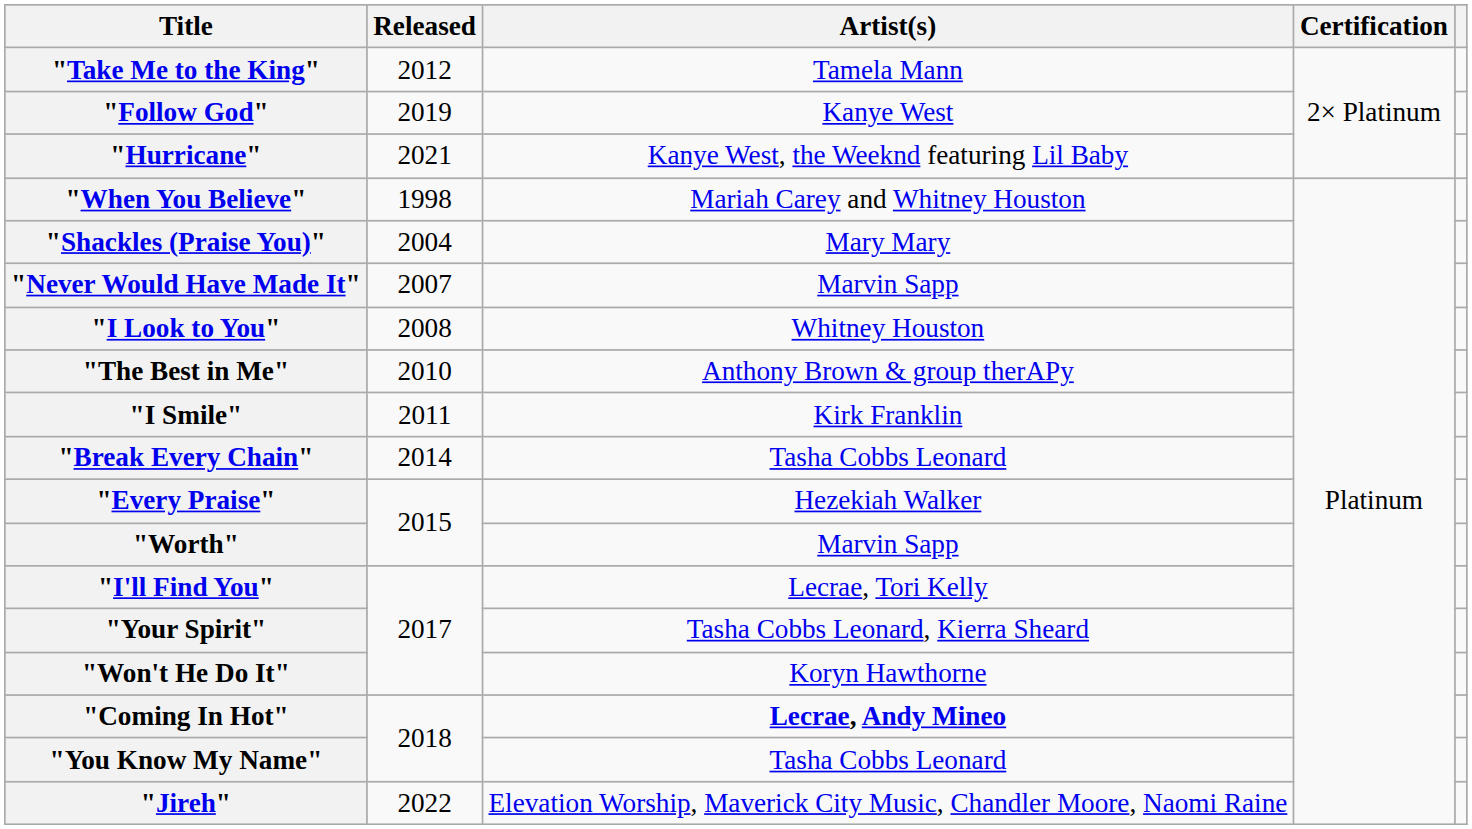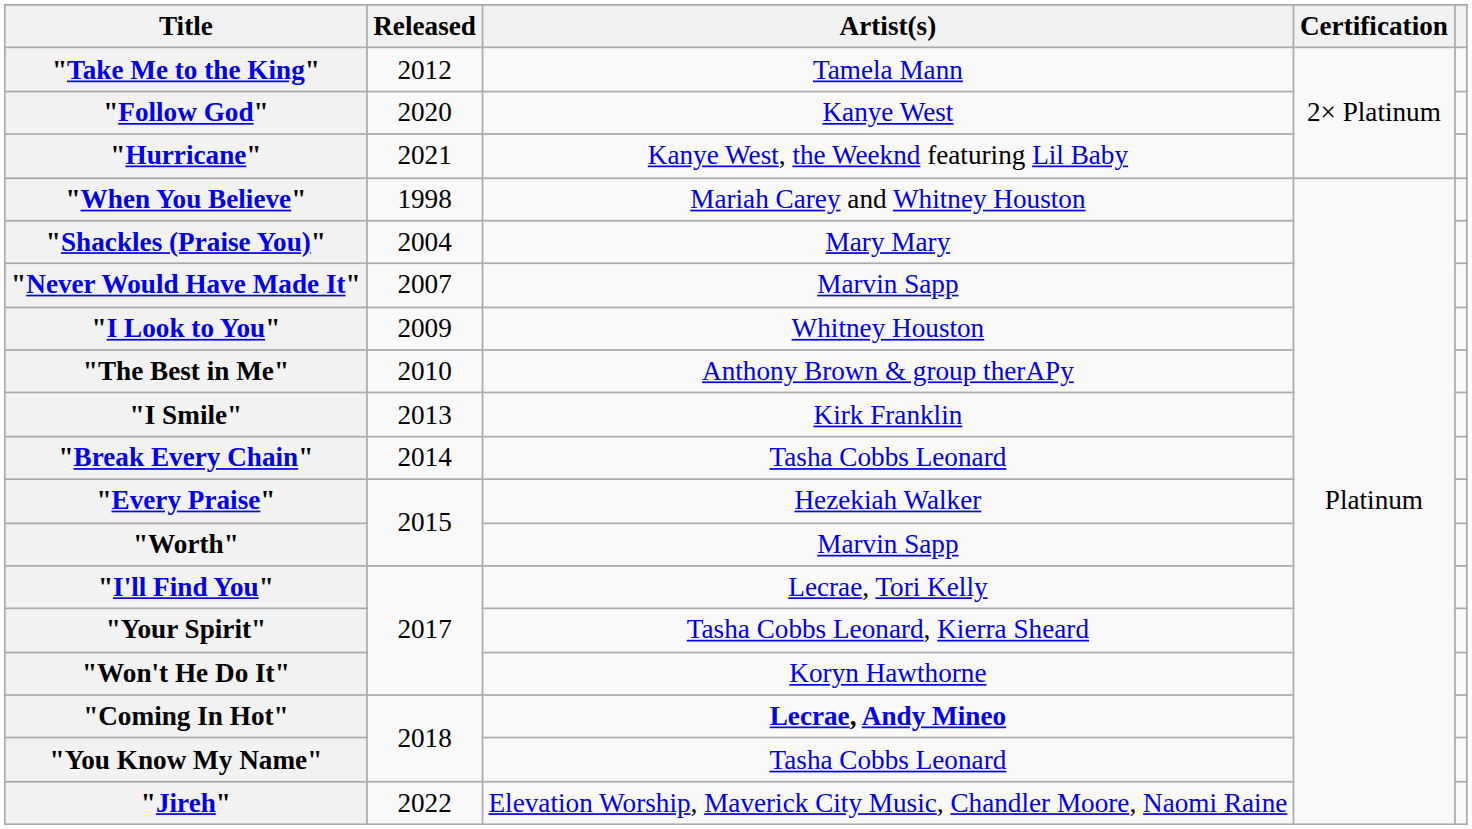"Follow God" | Released: 2019 -> 2020
"I Look to You" | Released: 2008 -> 2009
"I Smile" | Released: 2011 -> 2013
